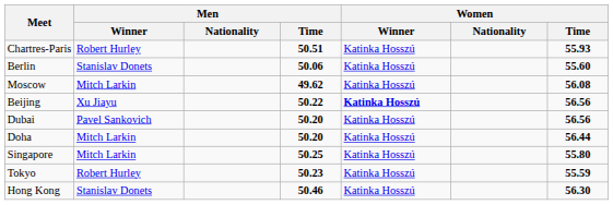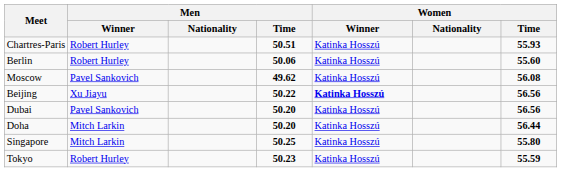Berlin | Men / Winner: Stanislav Donets -> Robert Hurley
Moscow | Men / Winner: Mitch Larkin -> Pavel Sankovich
- row: Hong Kong | Stanislav Donets | 50.46 | Katinka Hosszú | 56.30
